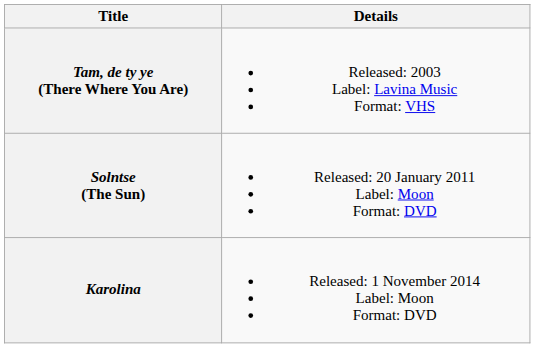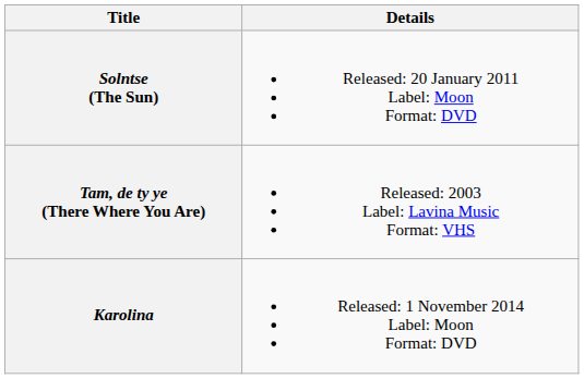rows swapped: Tam, de ty ye (There Where You Are) <-> Solntse (The Sun)
